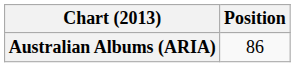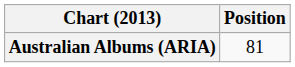Australian Albums (ARIA) | Position: 86 -> 81
